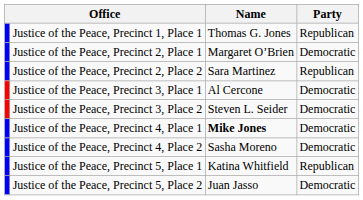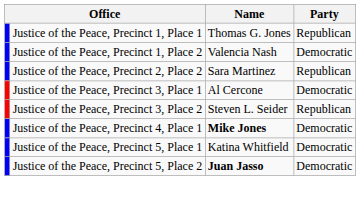+ row: Justice of the Peace, Precinct 1, Place 2 | Valencia Nash | Democratic
- row: Justice of the Peace, Precinct 2, Place 1 | Margaret O’Brien | Democratic
Justice of the Peace, Precinct 3, Place 2 | Party: Democratic -> Republican
- row: Justice of the Peace, Precinct 4, Place 2 | Sasha Moreno | Democratic
Justice of the Peace, Precinct 5, Place 1 | Party: Republican -> Democratic
Justice of the Peace, Precinct 5, Place 2 | Name: normal -> bold
